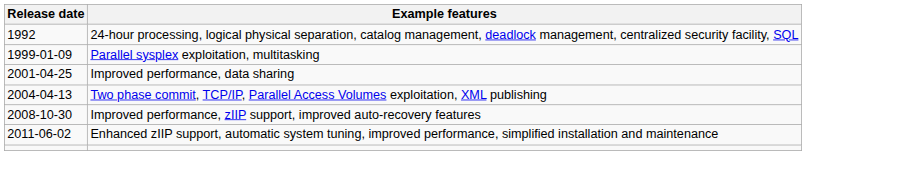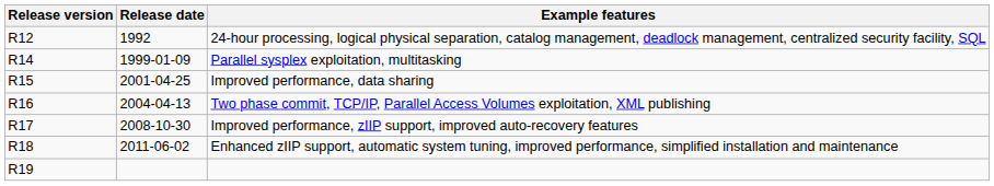+ column: Release version | R12 | R14 | R15 | R16 | R17 | R18 | R19
